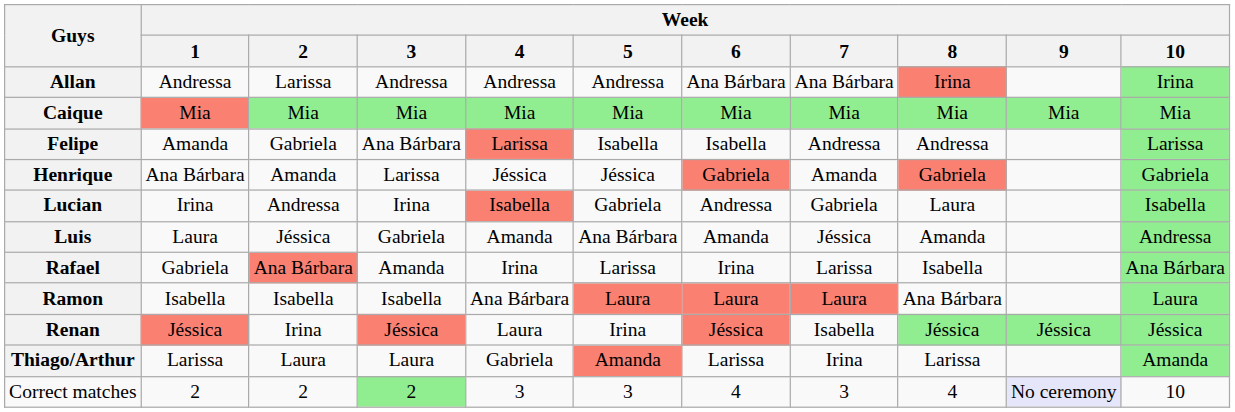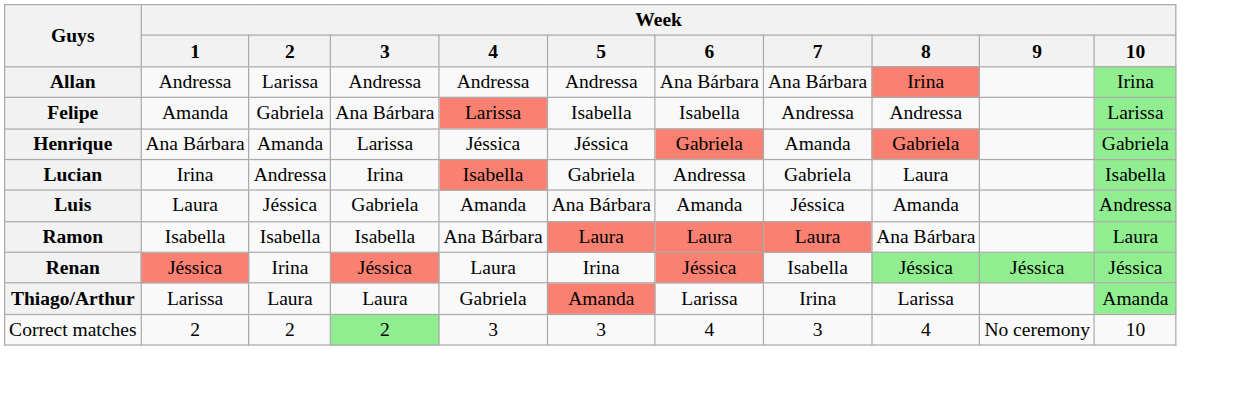- row: Caique | Mia | Mia | Mia | Mia | Mia | Mia | Mia | Mia | Mia | Mia
- row: Rafael | Gabriela | Ana Bárbara | Amanda | Irina | Larissa | Irina | Larissa | Isabella | Ana Bárbara
Correct matches | Week / 9: lavender background -> no background
